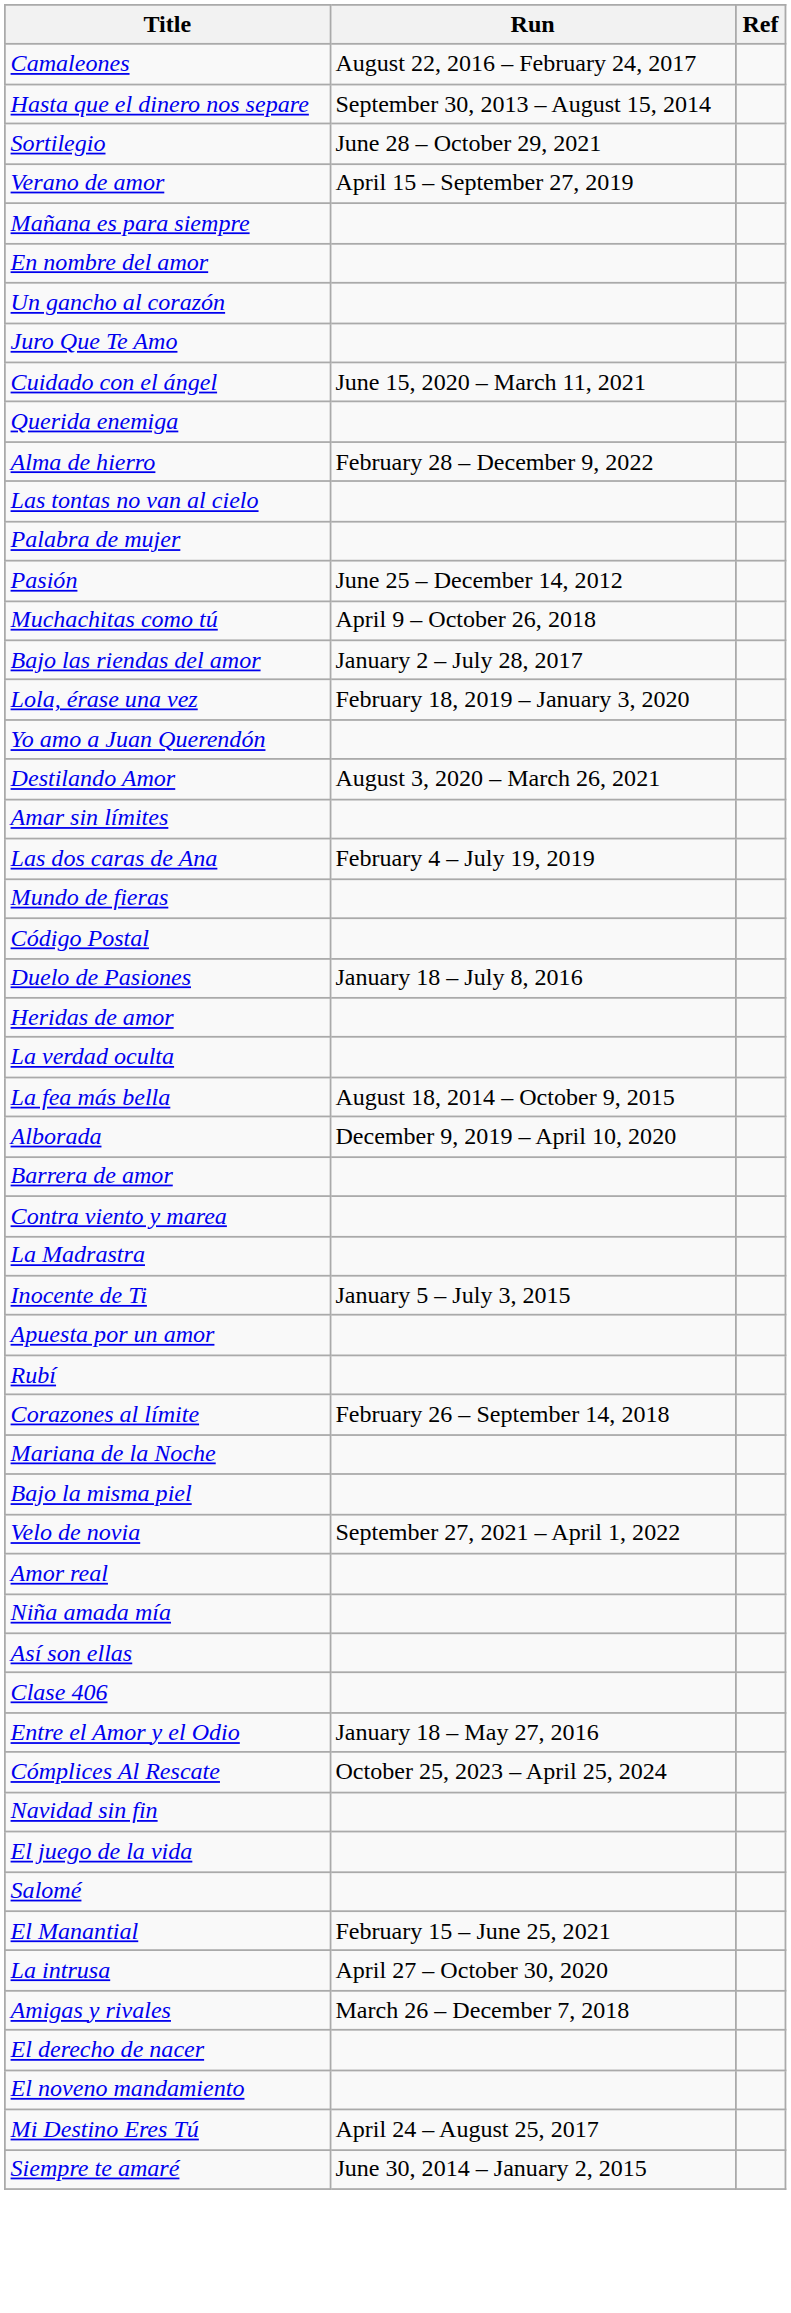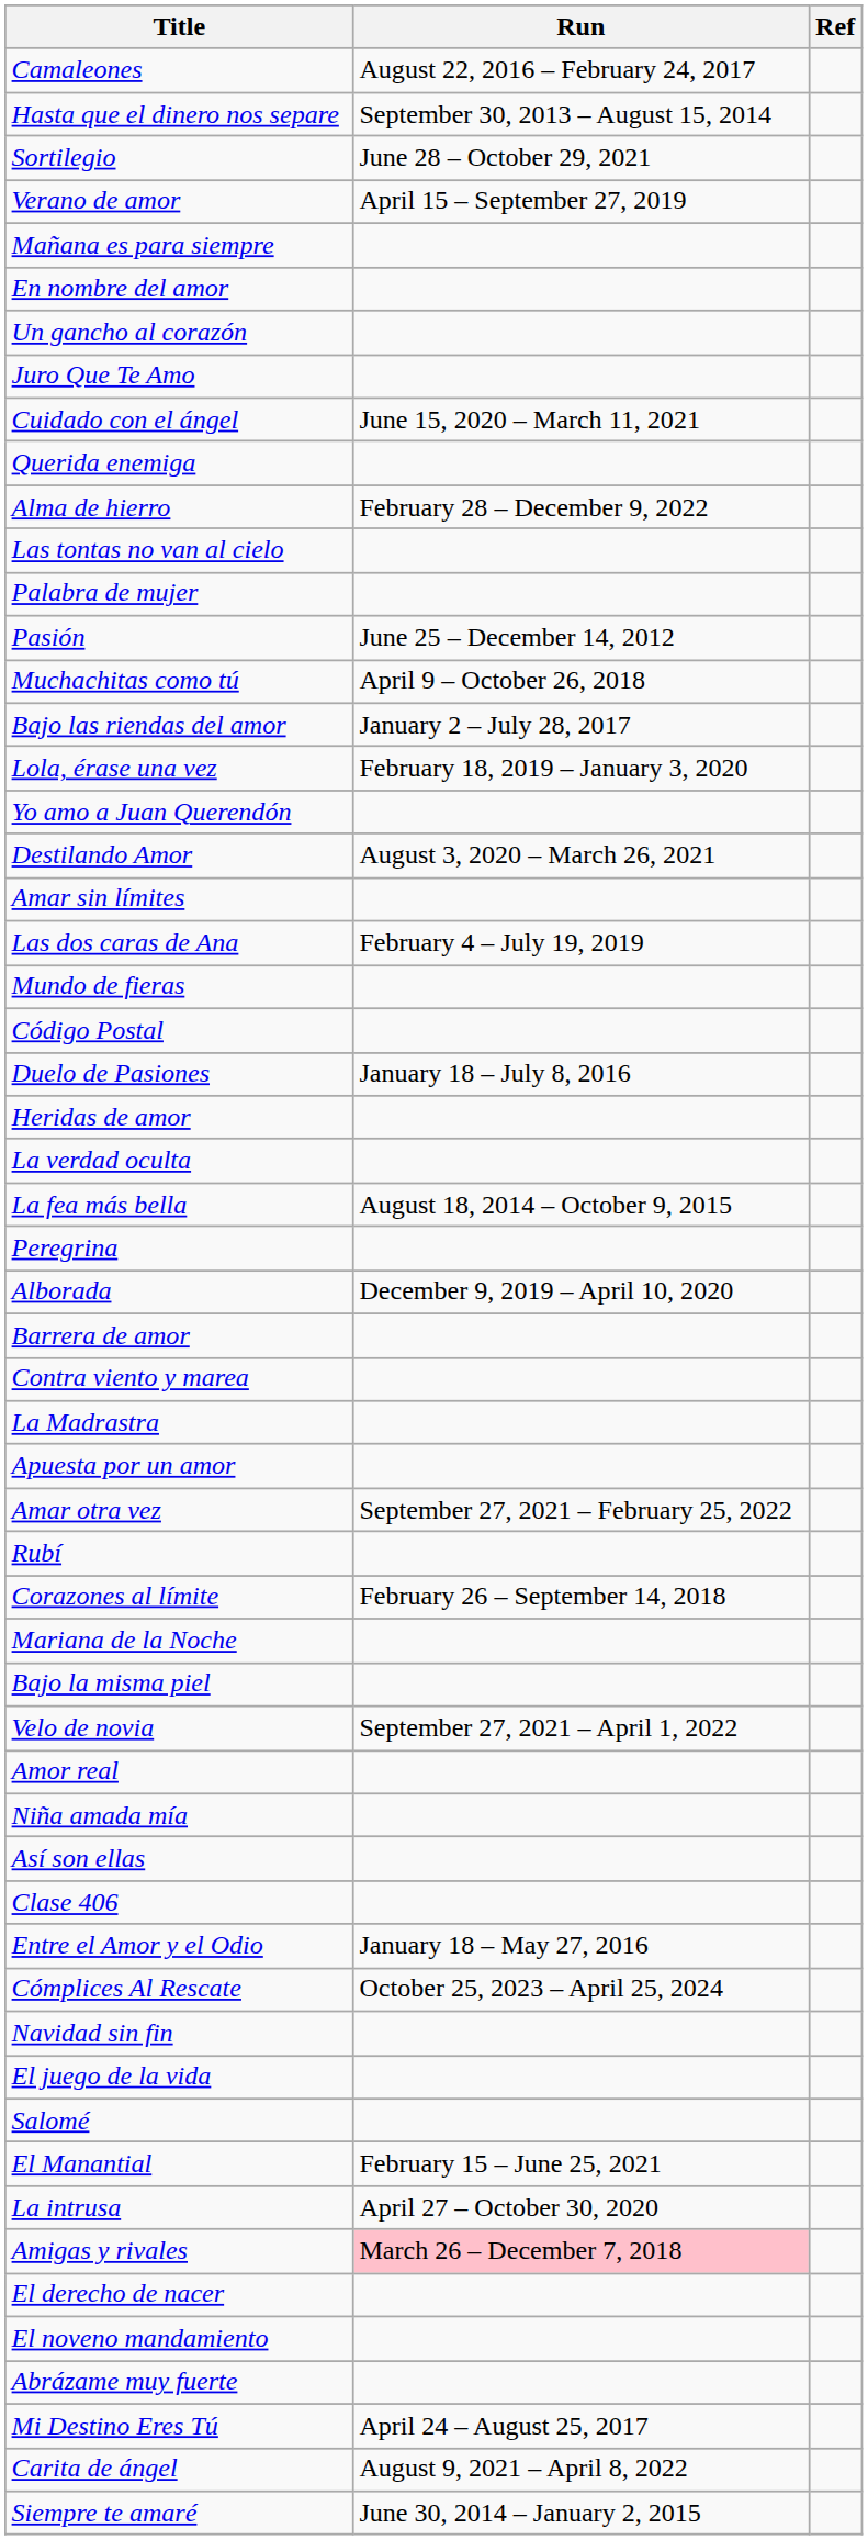+ row: Peregrina
- row: Inocente de Ti | January 5 – July 3, 2015
+ row: Amar otra vez | September 27, 2021 – February 25, 2022
Amigas y rivales | Run: no background -> pink background
+ row: Abrázame muy fuerte
+ row: Carita de ángel | August 9, 2021 – April 8, 2022
